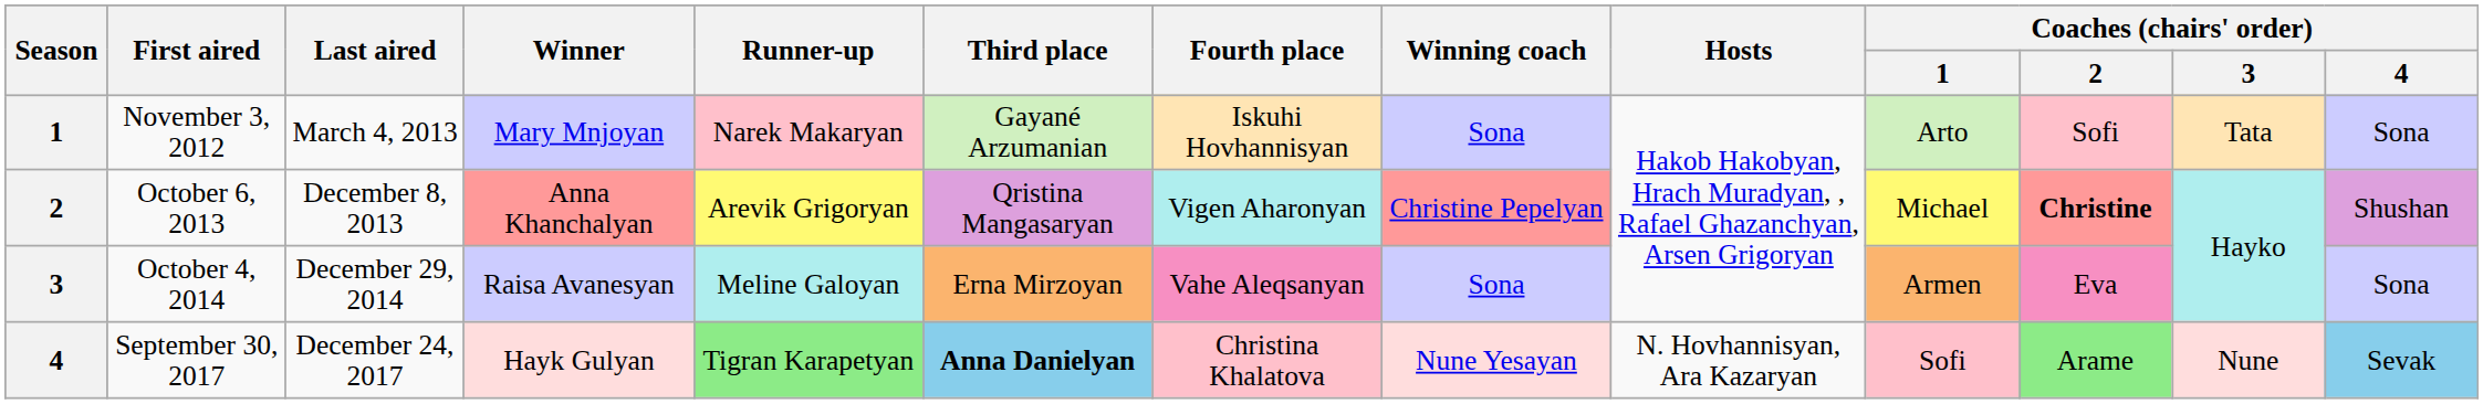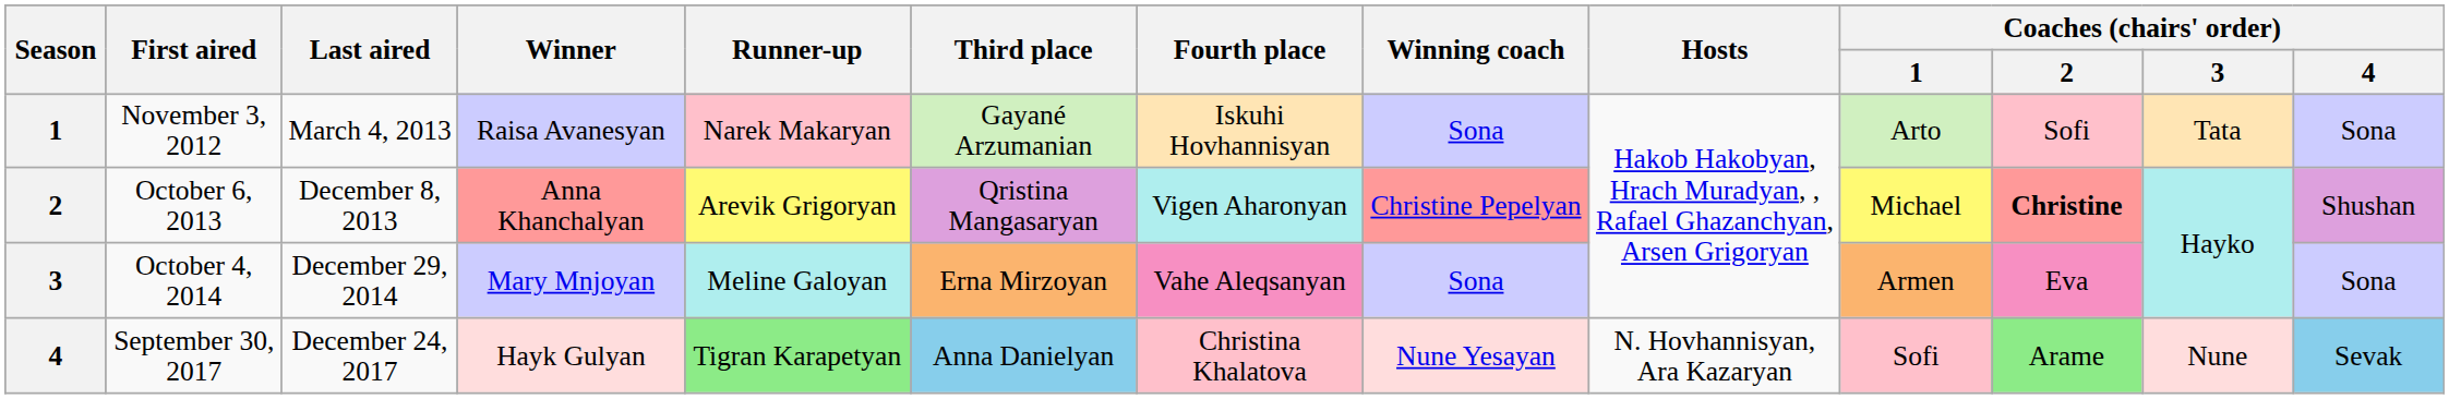November 3, 2012 | Winner: Mary Mnjoyan -> Raisa Avanesyan
October 4, 2014 | Winner: Raisa Avanesyan -> Mary Mnjoyan
September 30, 2017 | Third place: bold -> normal
